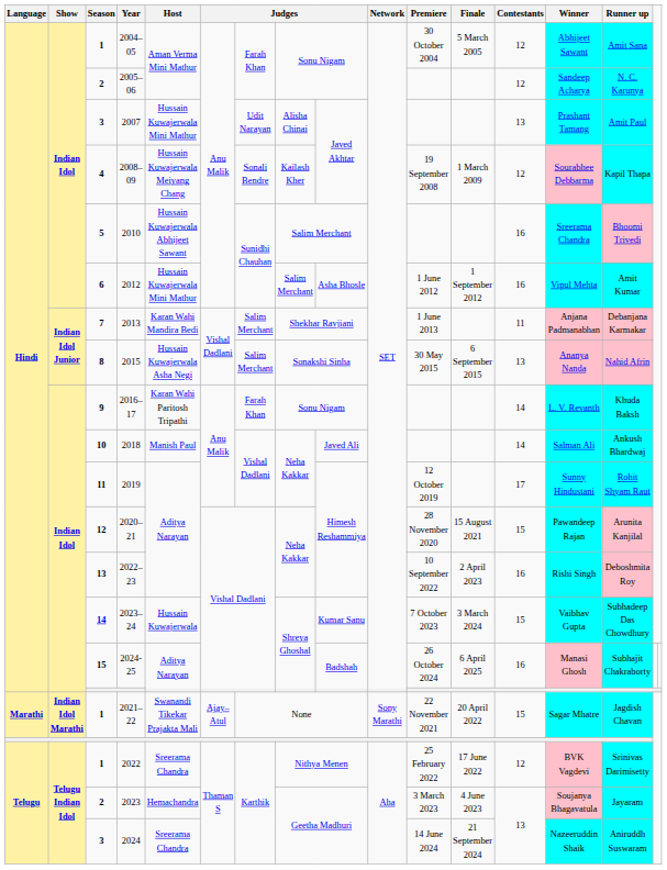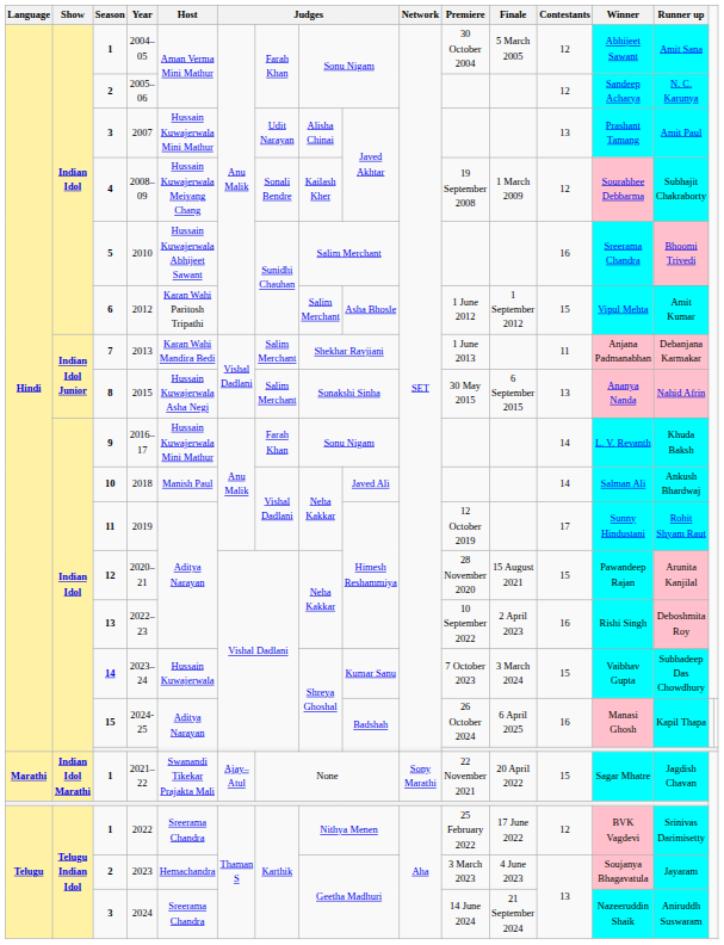2008–09 | Runner up: Kapil Thapa -> Subhajit Chakraborty
2012 | Host: Hussain Kuwajerwala Mini Mathur -> Karan Wahi Paritosh Tripathi
2012 | Contestants: 16 -> 15
2016–17 | Host: Karan Wahi Paritosh Tripathi -> Hussain Kuwajerwala Mini Mathur
2024-25 | Runner up: Subhajit Chakraborty -> Kapil Thapa
